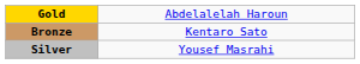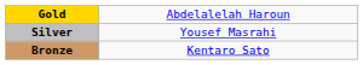rows swapped: Silver <-> Bronze
